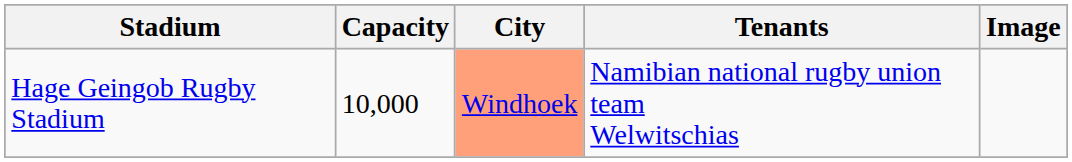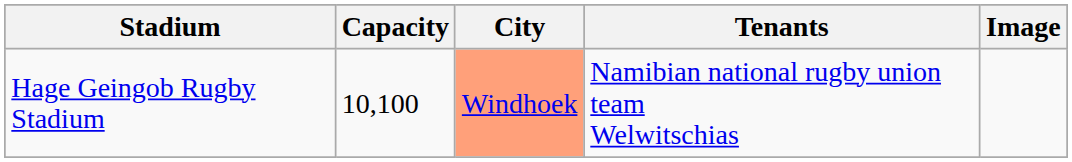Hage Geingob Rugby Stadium | Capacity: 10,000 -> 10,100
